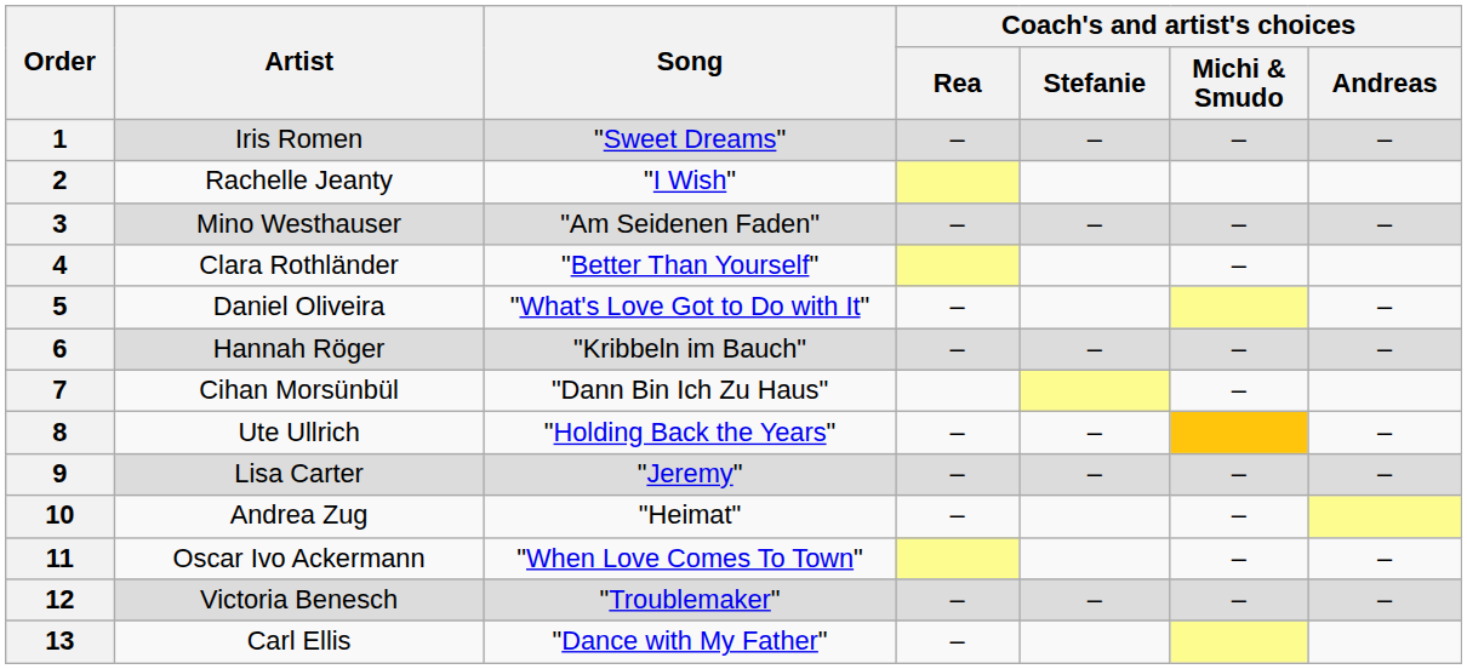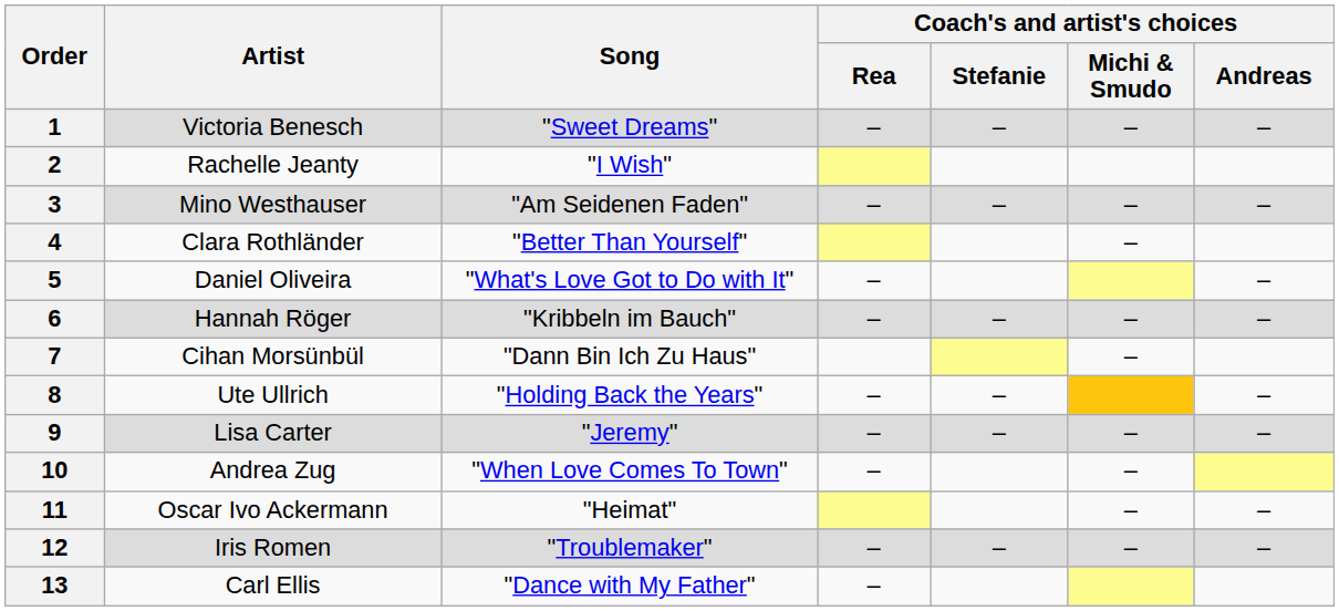1 | Artist: Iris Romen -> Victoria Benesch
10 | Song: "Heimat" -> "When Love Comes To Town"
11 | Song: "When Love Comes To Town" -> "Heimat"
12 | Artist: Victoria Benesch -> Iris Romen
